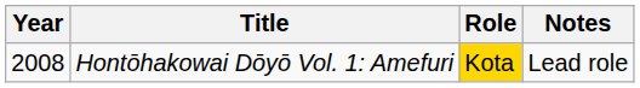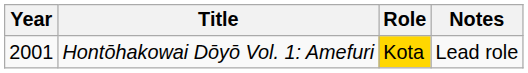Hontōhakowai Dōyō Vol. 1: Amefuri | Year: 2008 -> 2001
